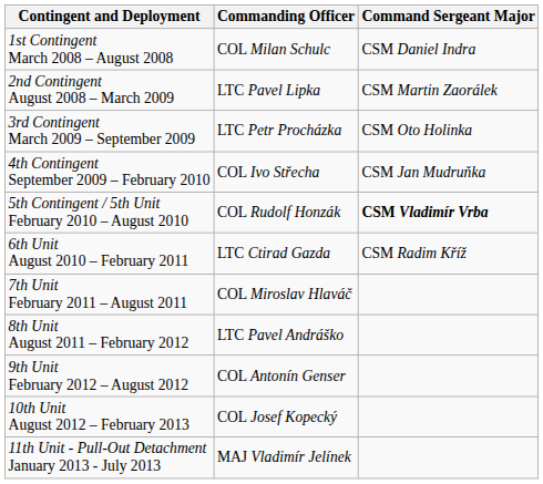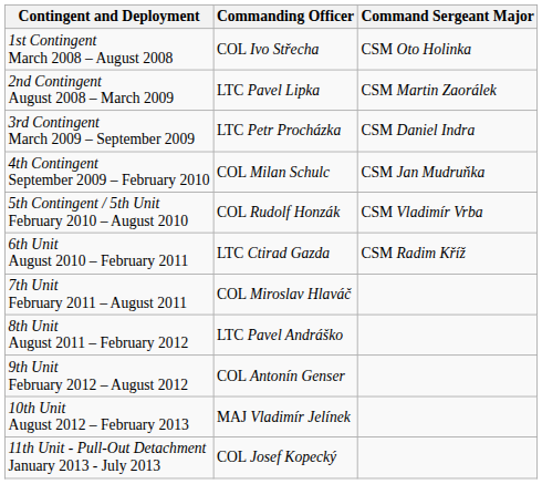1st Contingent March 2008 – August 2008 | Commanding Officer: COL Milan Schulc -> COL Ivo Střecha
1st Contingent March 2008 – August 2008 | Command Sergeant Major: CSM Daniel Indra -> CSM Oto Holinka
3rd Contingent March 2009 – September 2009 | Command Sergeant Major: CSM Oto Holinka -> CSM Daniel Indra
4th Contingent September 2009 – February 2010 | Commanding Officer: COL Ivo Střecha -> COL Milan Schulc
5th Contingent / 5th Unit February 2010 – August 2010 | Command Sergeant Major: bold -> normal
10th Unit August 2012 – February 2013 | Commanding Officer: COL Josef Kopecký -> MAJ Vladimír Jelínek
11th Unit - Pull-Out Detachment January 2013 - July 2013 | Commanding Officer: MAJ Vladimír Jelínek -> COL Josef Kopecký
